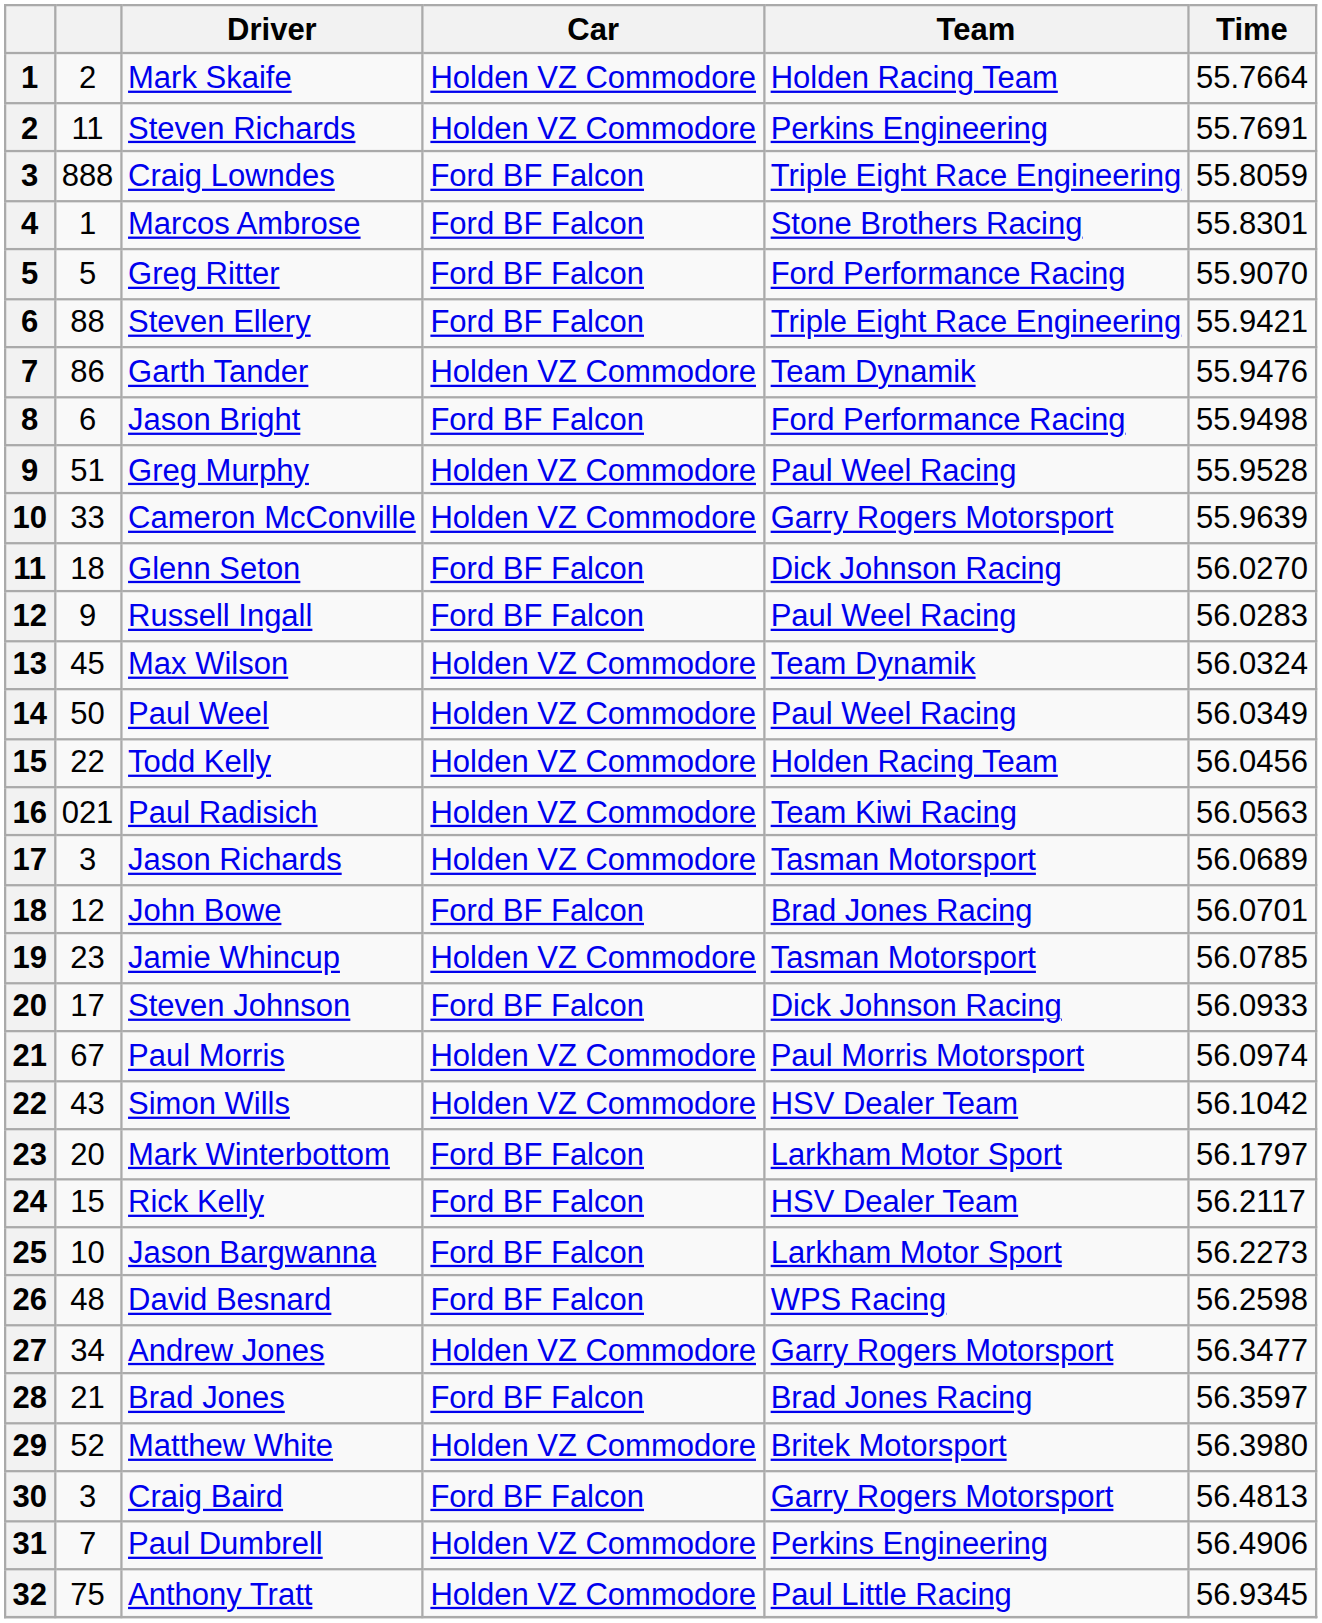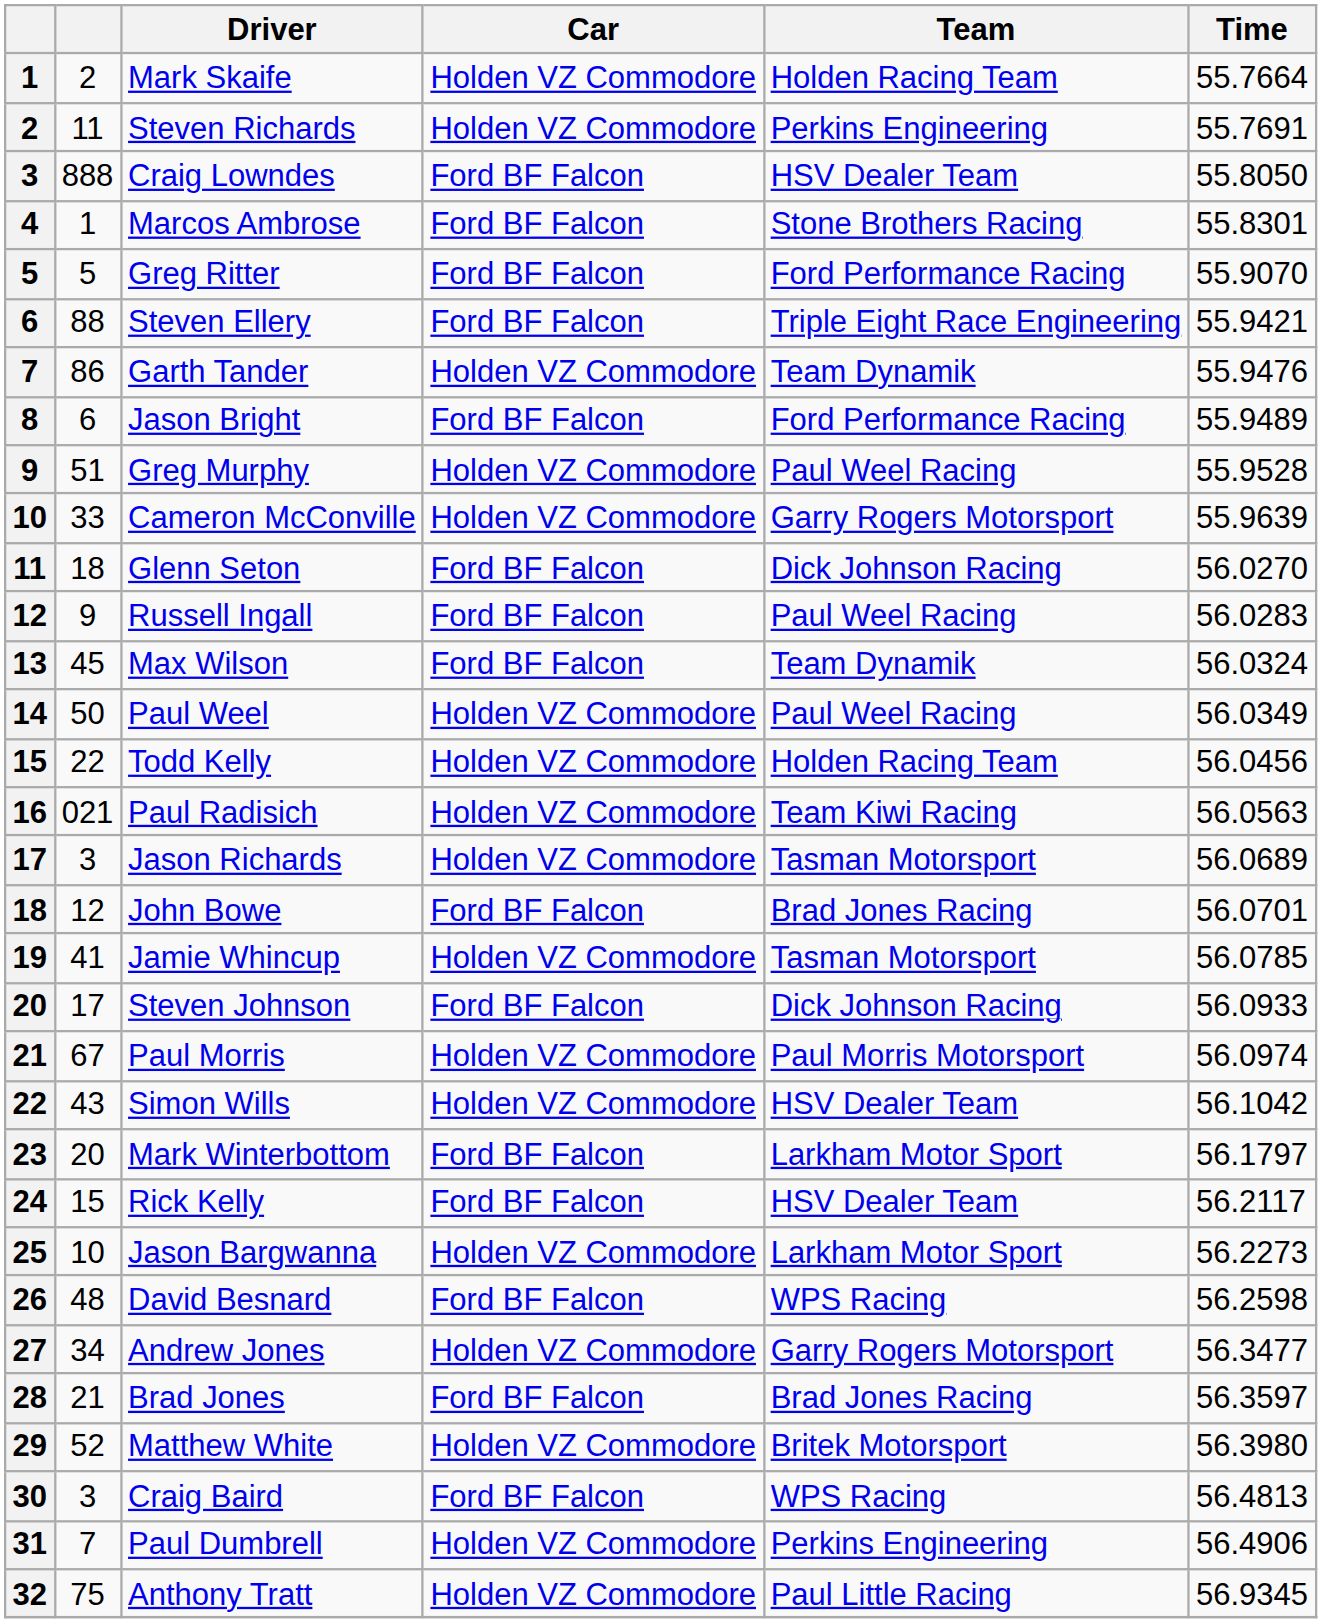Craig Lowndes | Team: Triple Eight Race Engineering -> HSV Dealer Team
Craig Lowndes | Time: 55.8059 -> 55.8050
Jason Bright | Time: 55.9498 -> 55.9489
Max Wilson | Car: Holden VZ Commodore -> Ford BF Falcon
Jamie Whincup | column 2: 23 -> 41
Jason Bargwanna | Car: Ford BF Falcon -> Holden VZ Commodore
Craig Baird | Team: Garry Rogers Motorsport -> WPS Racing
